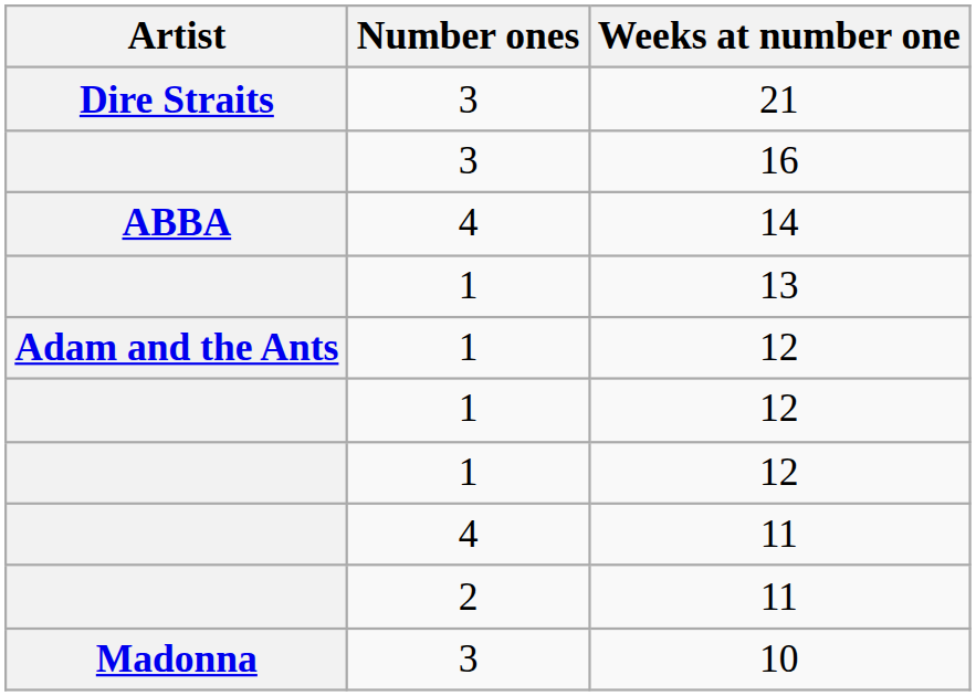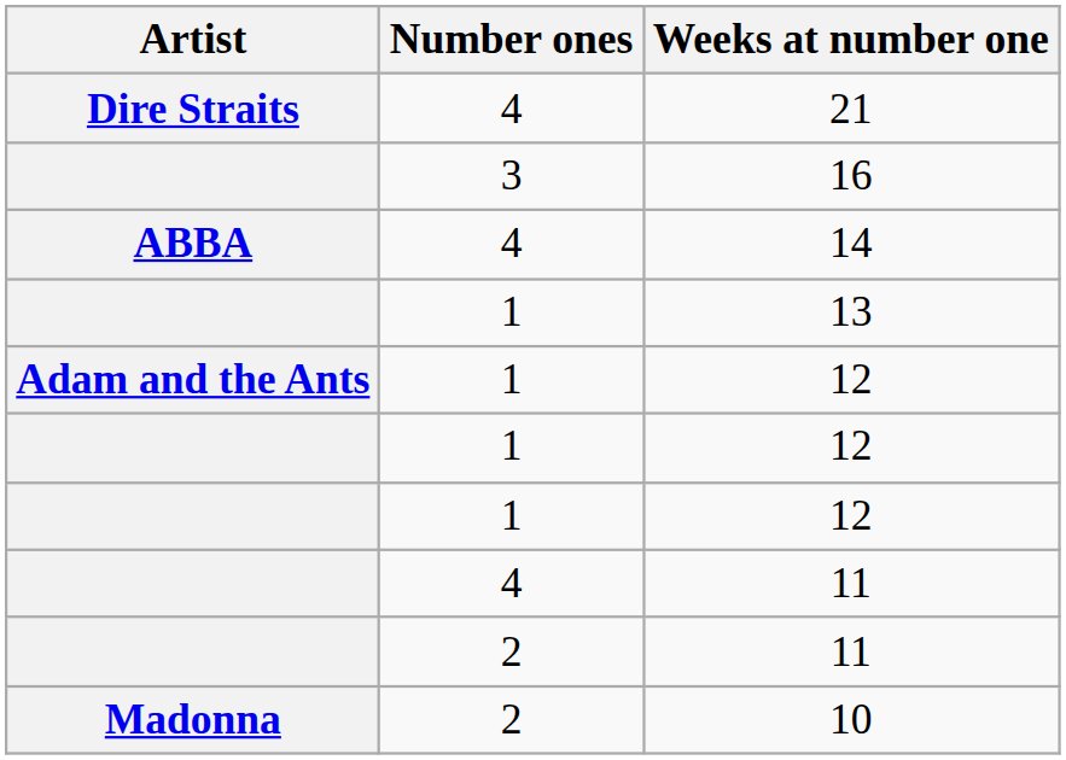21 | Number ones: 3 -> 4
10 | Number ones: 3 -> 2
